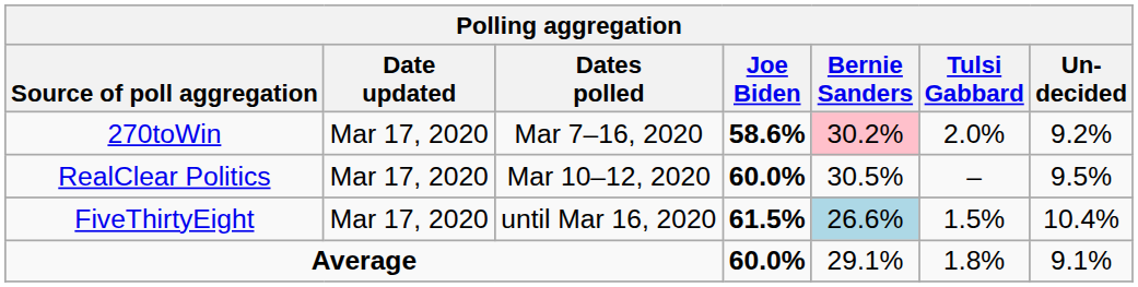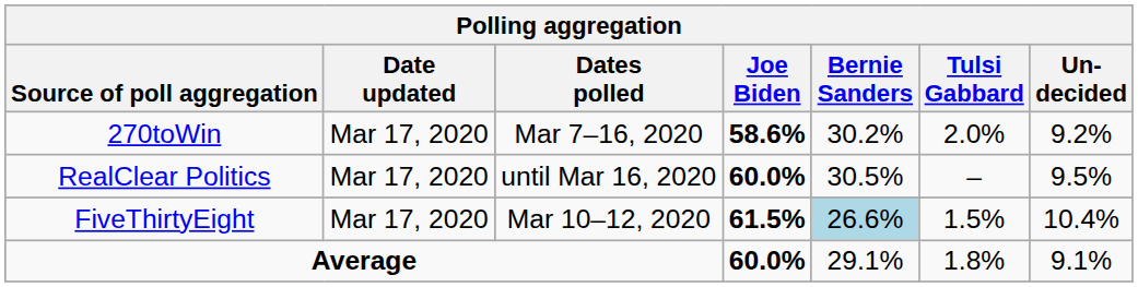270toWin | Bernie Sanders: pink background -> no background
RealClear Politics | Dates polled: Mar 10–12, 2020 -> until Mar 16, 2020
FiveThirtyEight | Dates polled: until Mar 16, 2020 -> Mar 10–12, 2020
